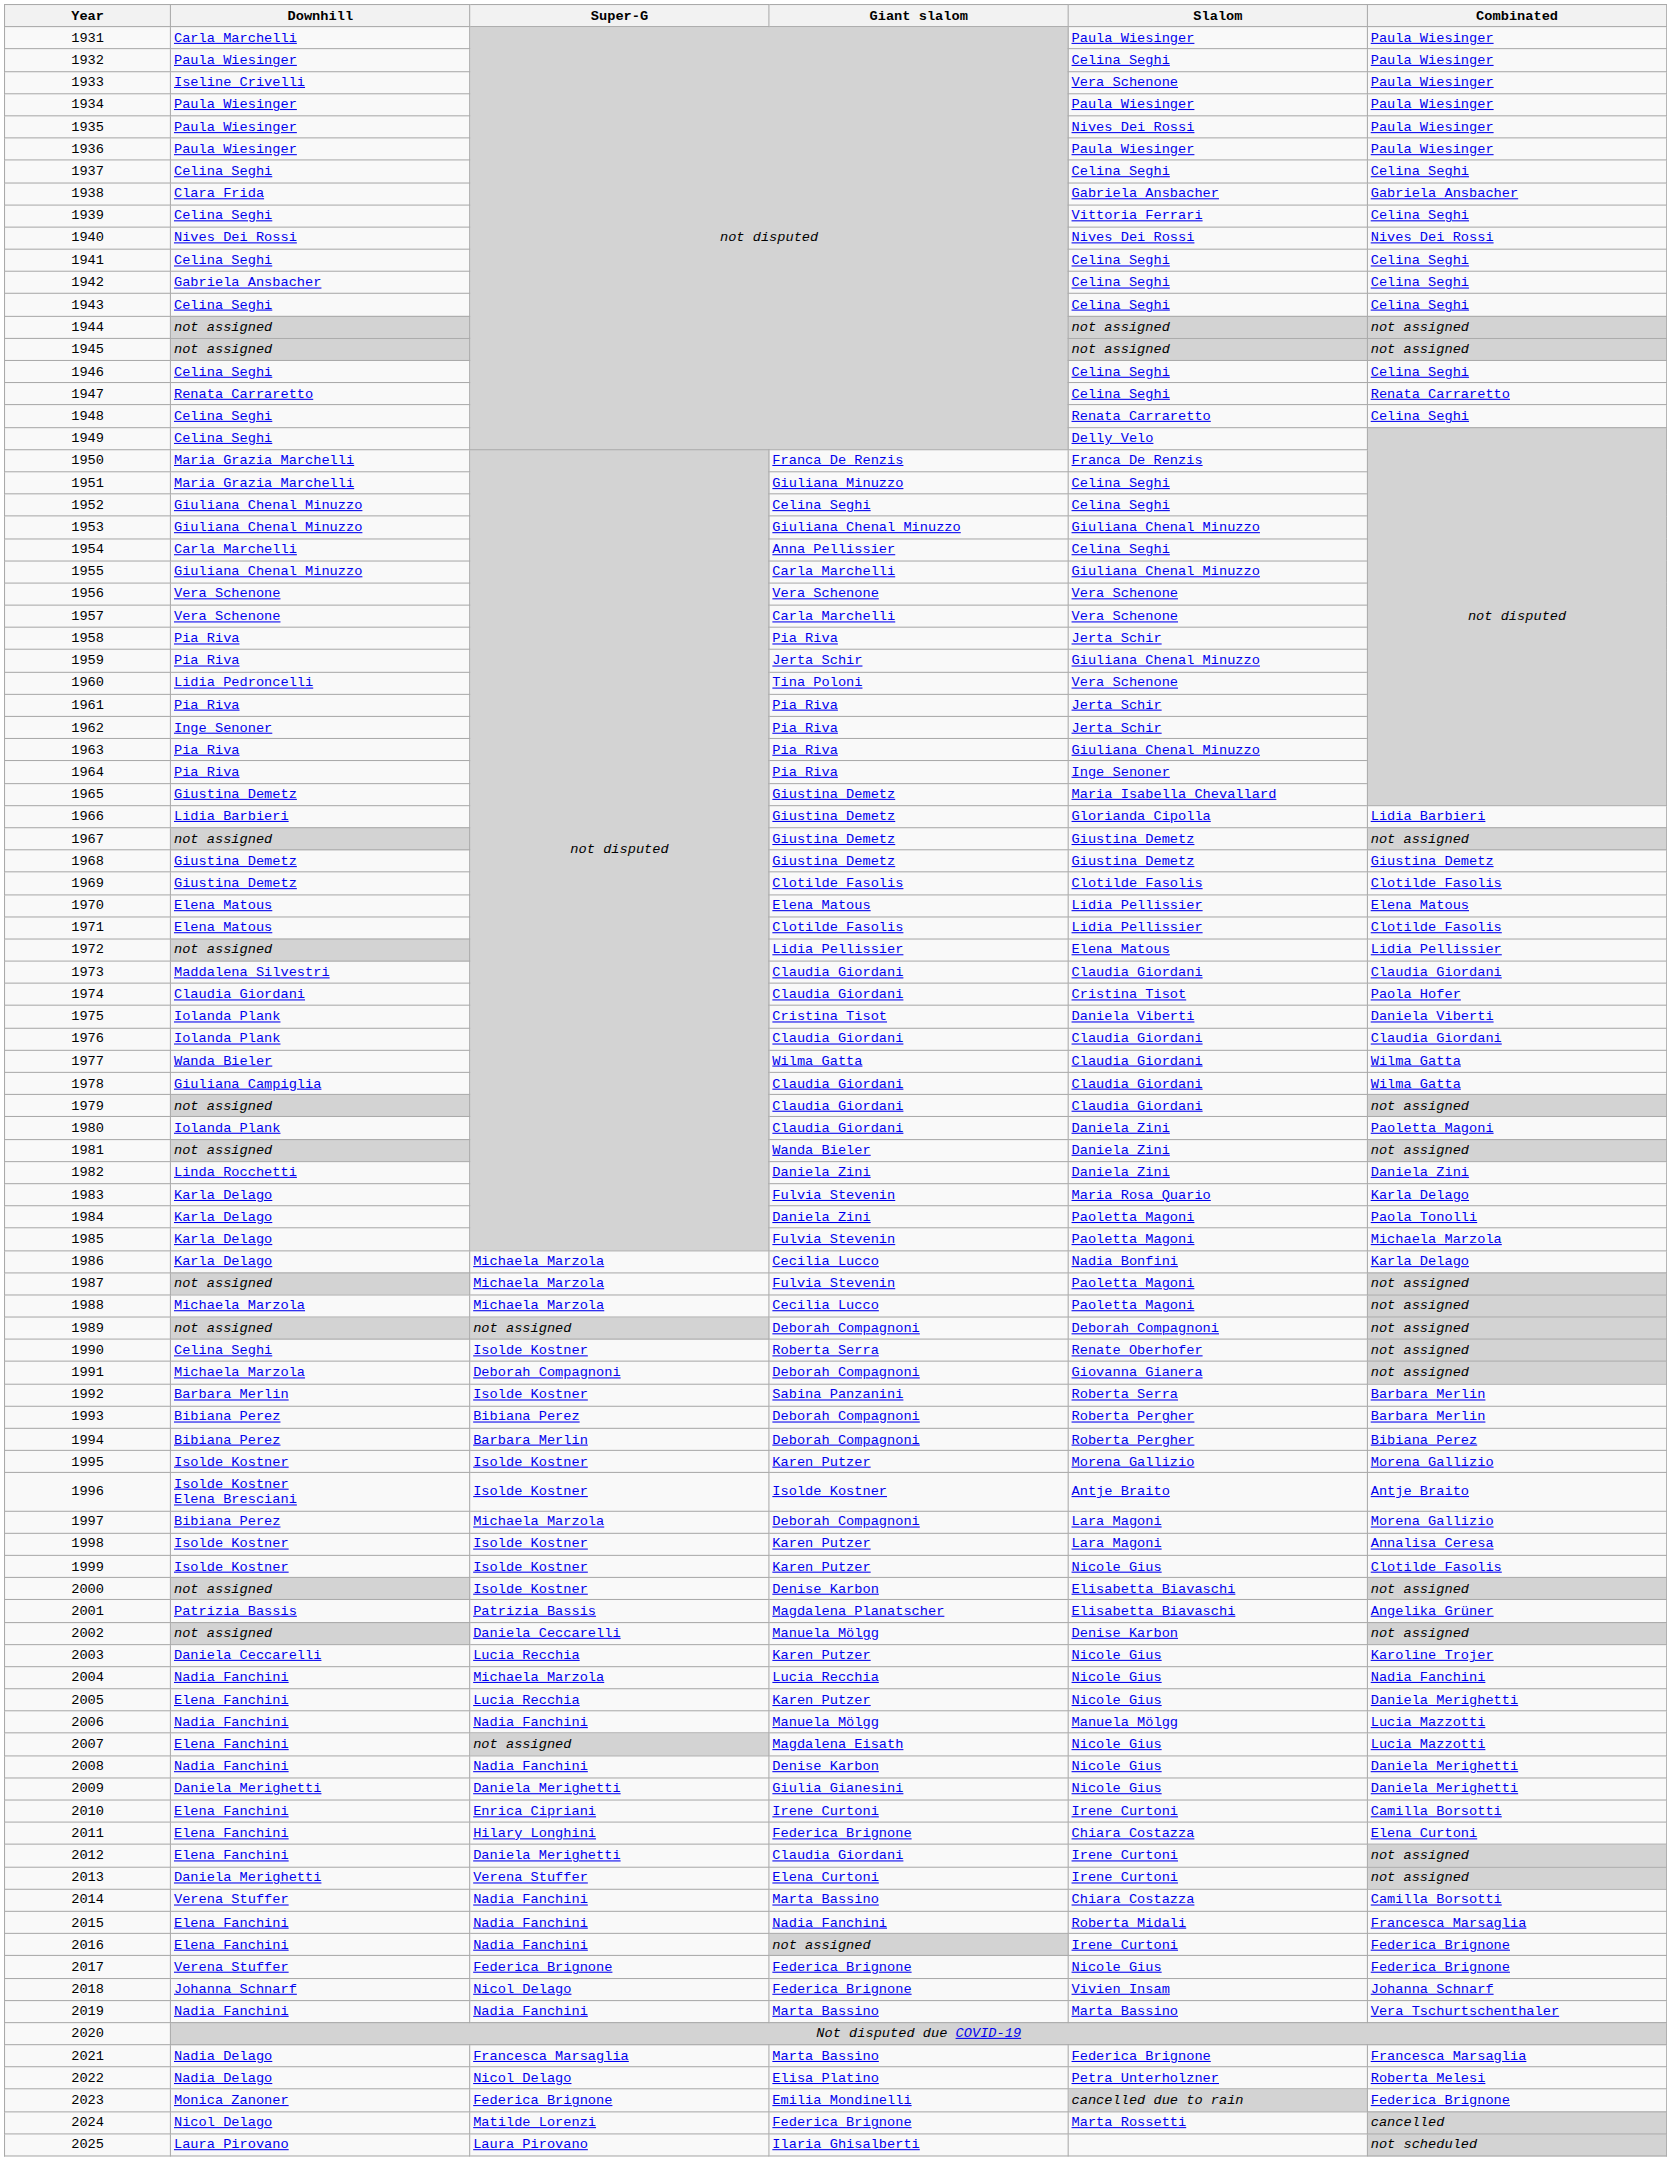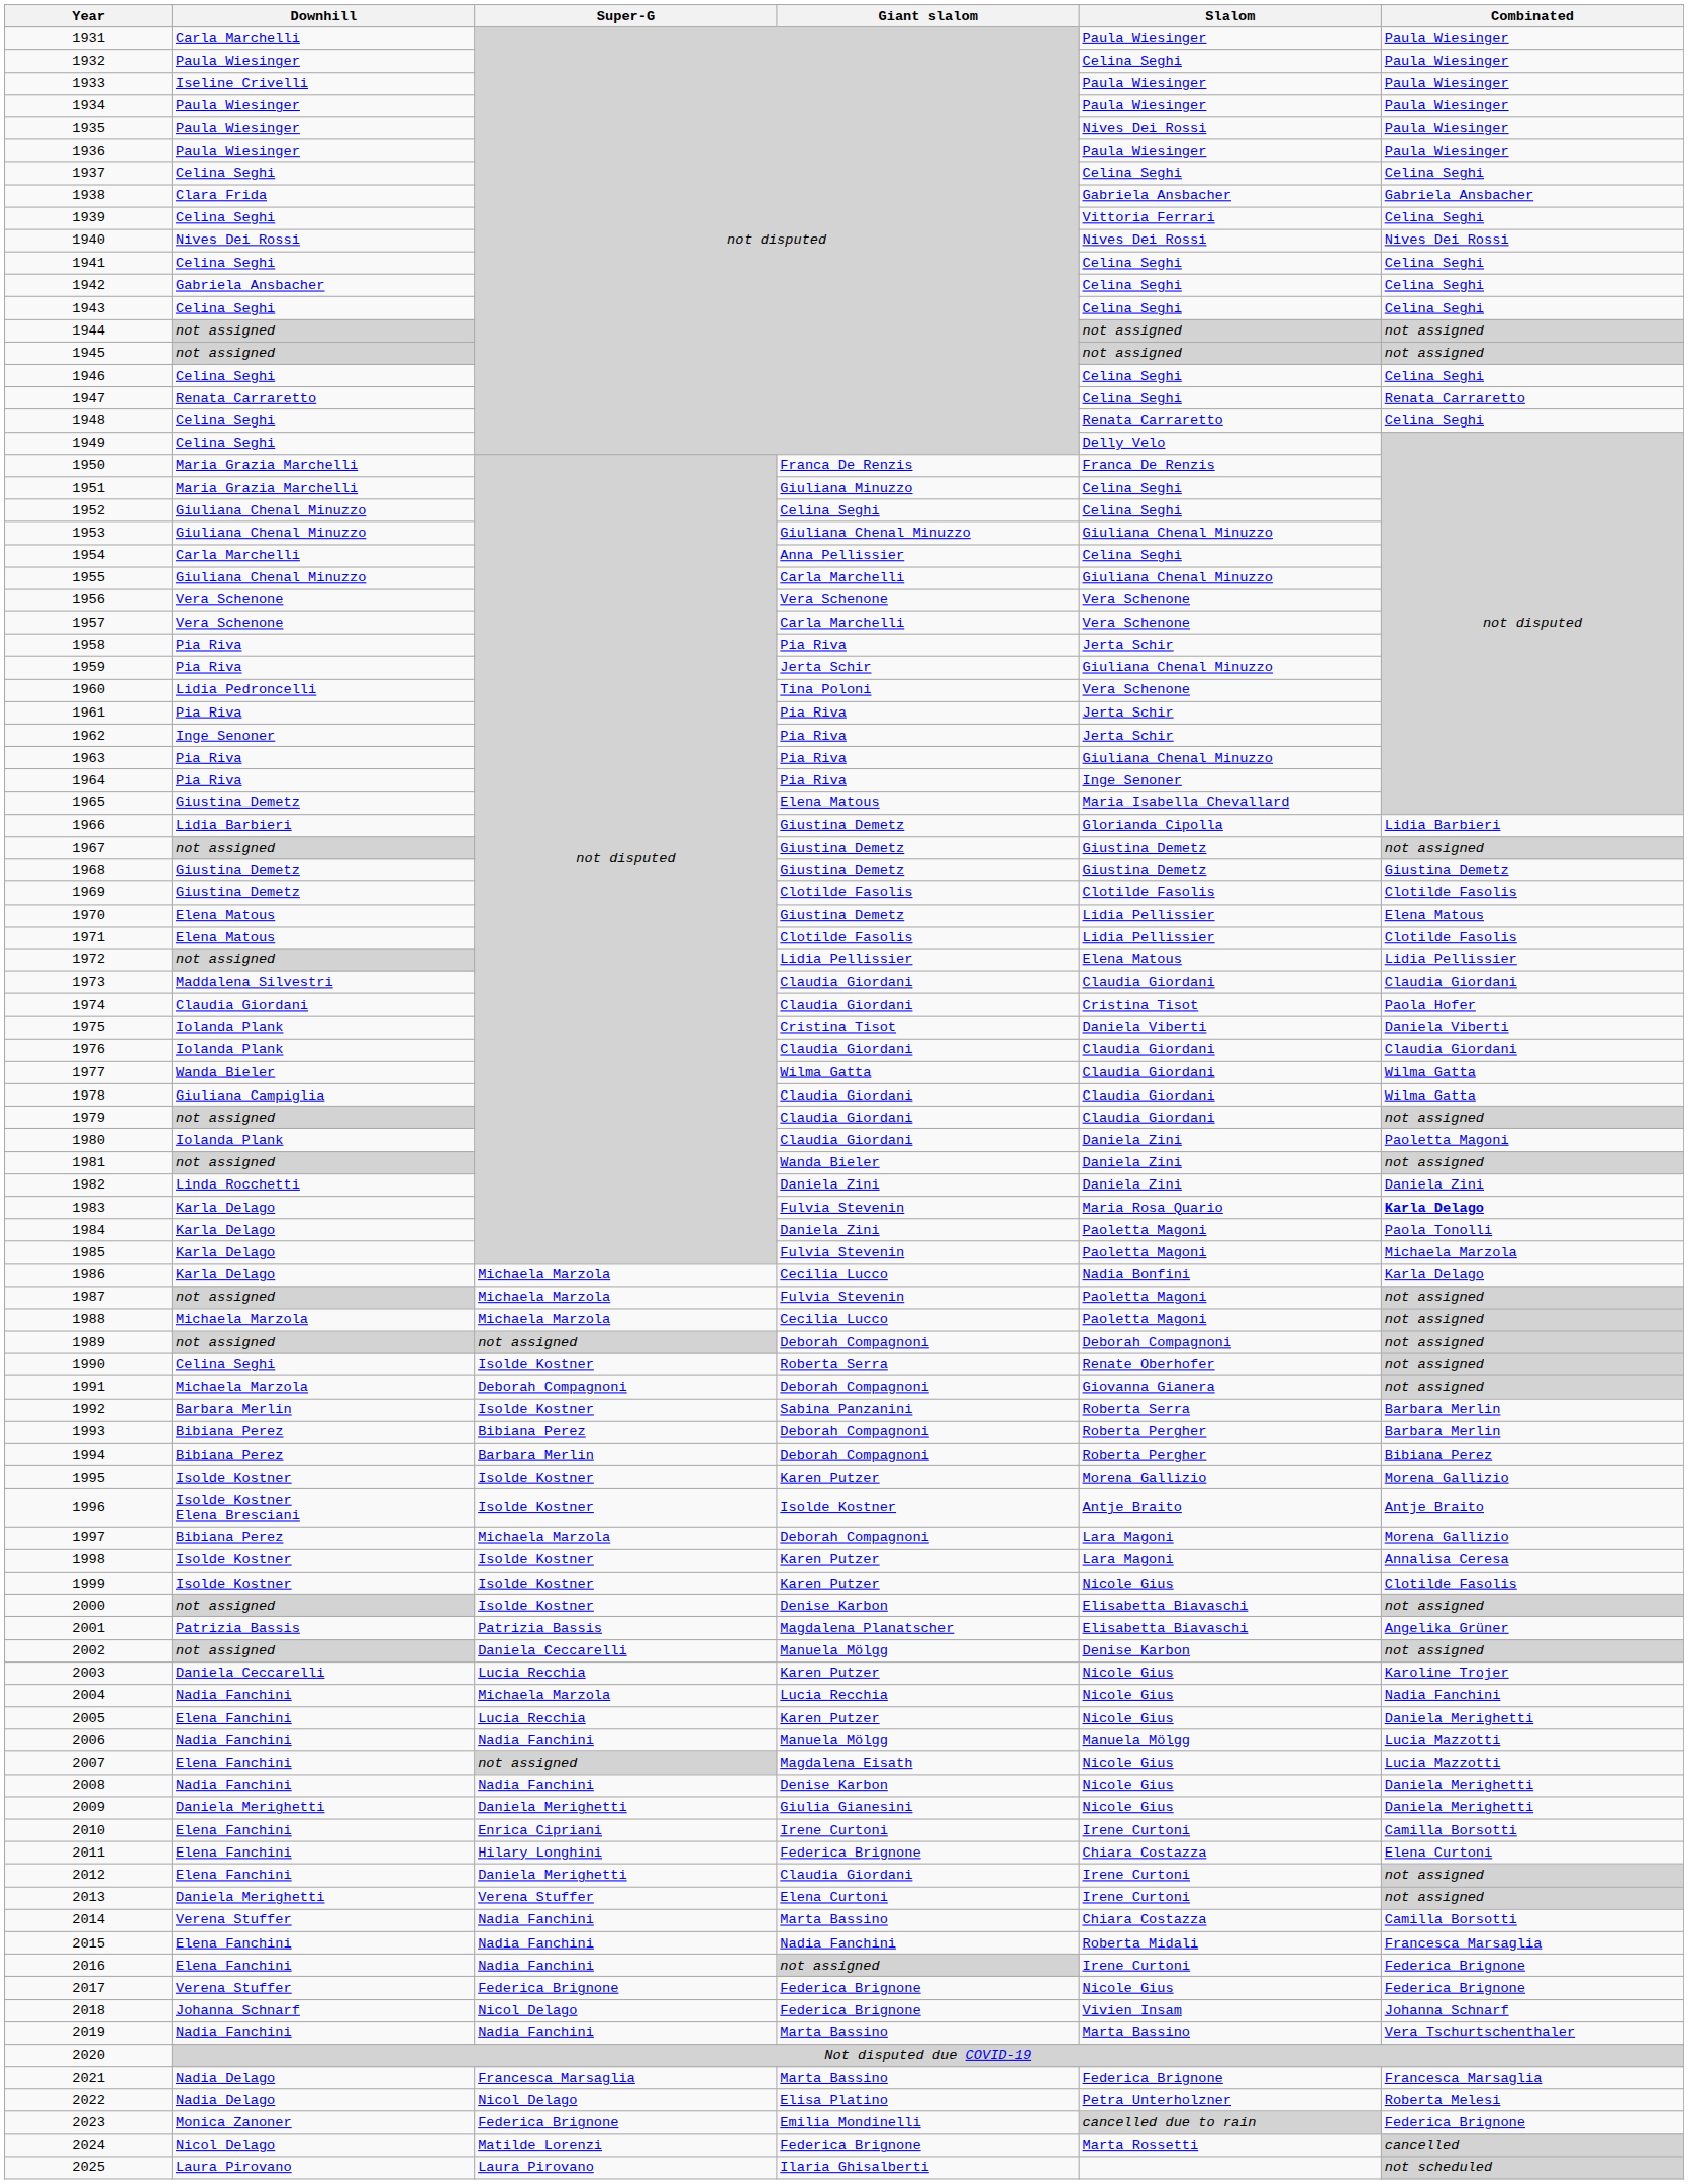1933 | Slalom: Vera Schenone -> Paula Wiesinger
1965 | Giant slalom: Giustina Demetz -> Elena Matous
1970 | Giant slalom: Elena Matous -> Giustina Demetz
1983 | Combinated: normal -> bold
